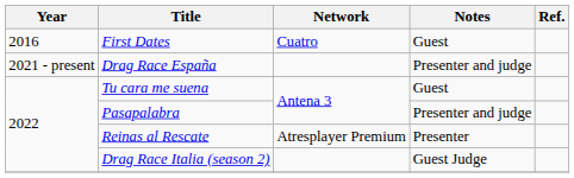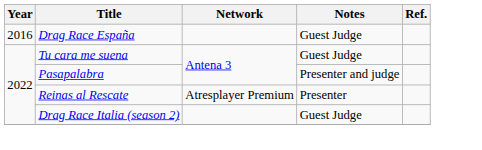- row: 2016 | First Dates | Cuatro | Guest
Drag Race España | Year: 2021 - present -> 2016
Drag Race España | Notes: Presenter and judge -> Guest Judge
Tu cara me suena | Notes: Guest -> Guest Judge
